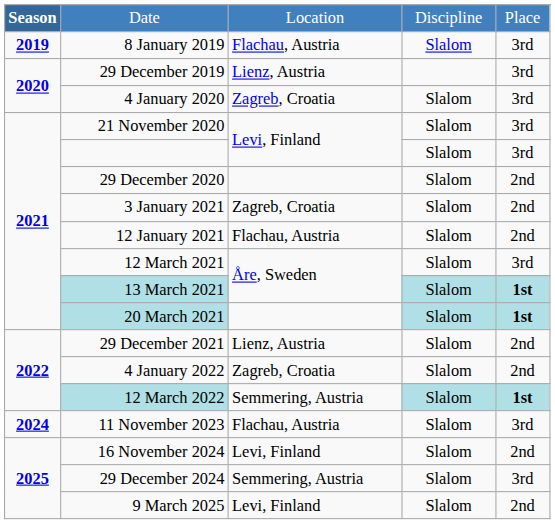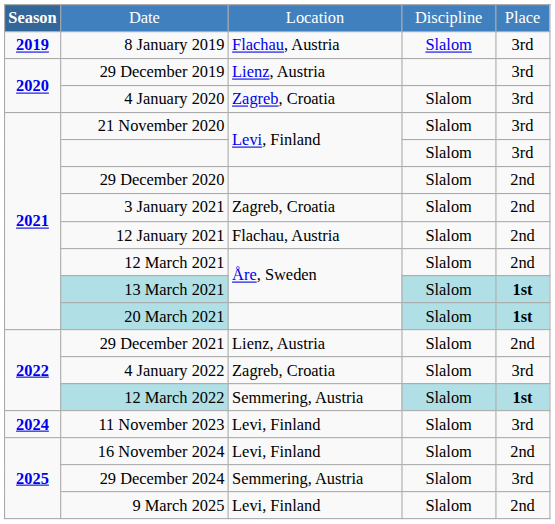12 March 2021 | column 5: 3rd -> 2nd
4 January 2022 | column 5: 2nd -> 3rd
11 November 2023 | column 3: Flachau, Austria -> Levi, Finland
